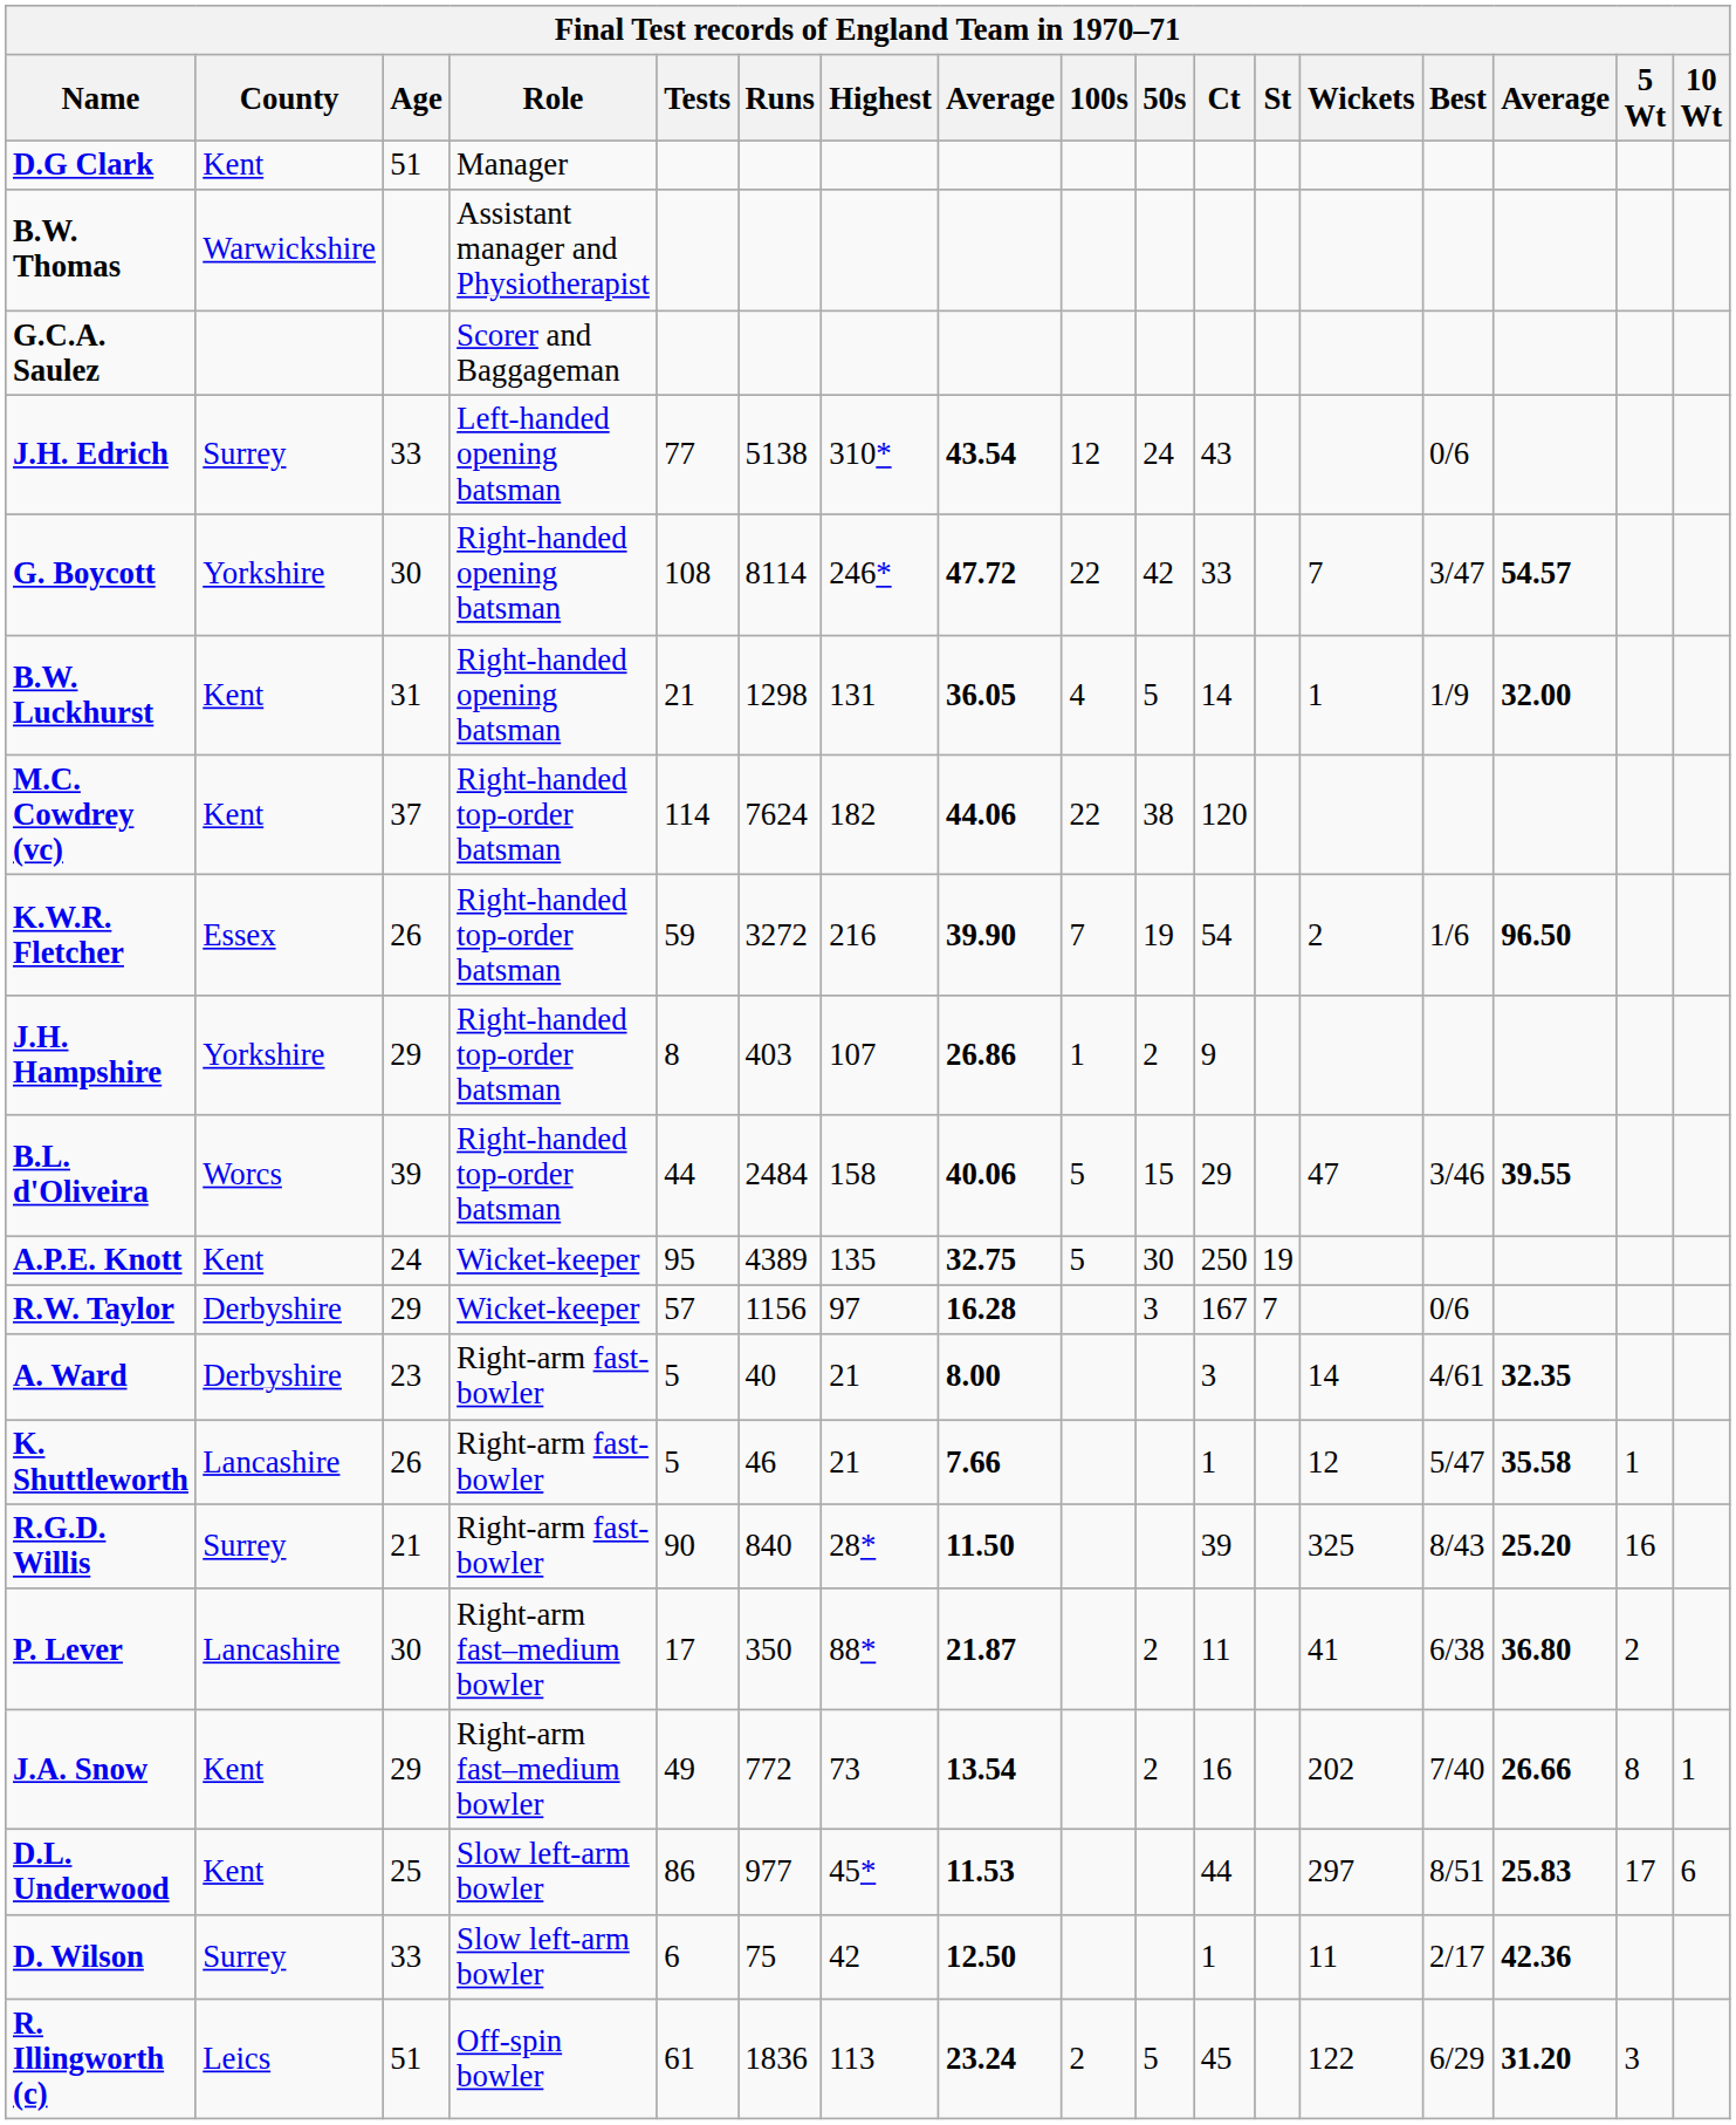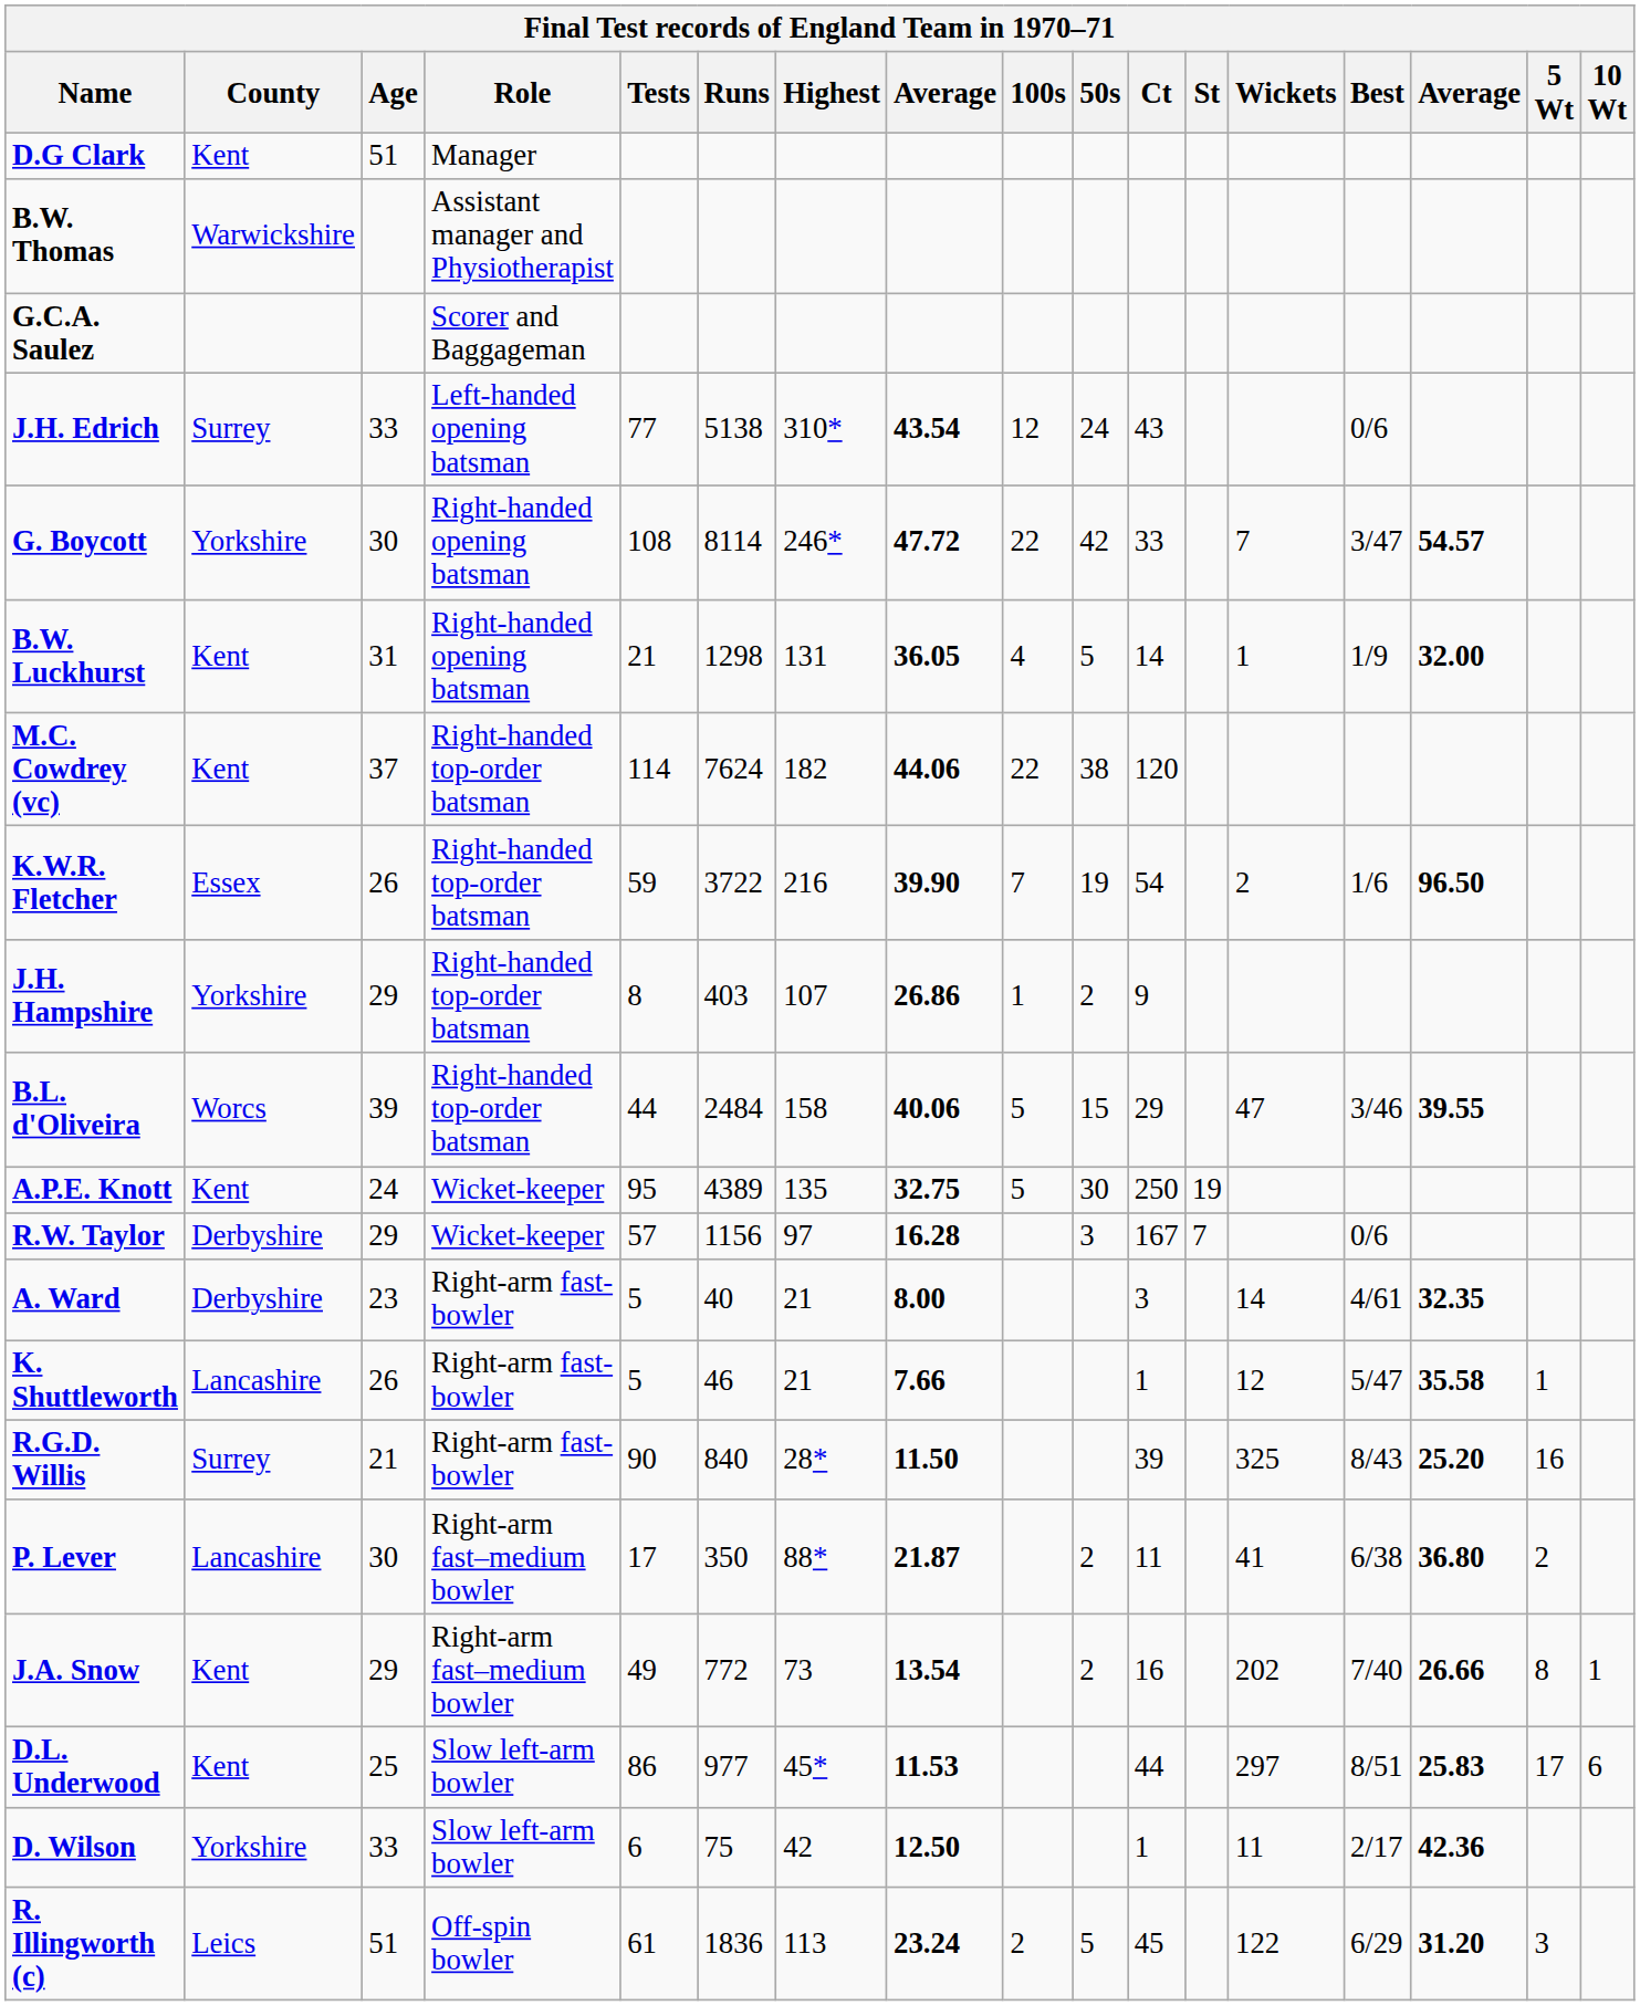K.W.R. Fletcher | Runs: 3272 -> 3722
D. Wilson | County: Surrey -> Yorkshire
